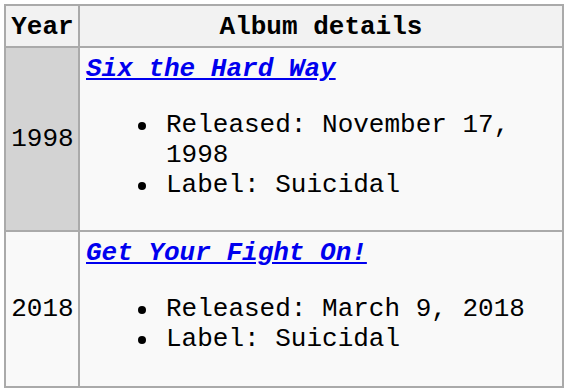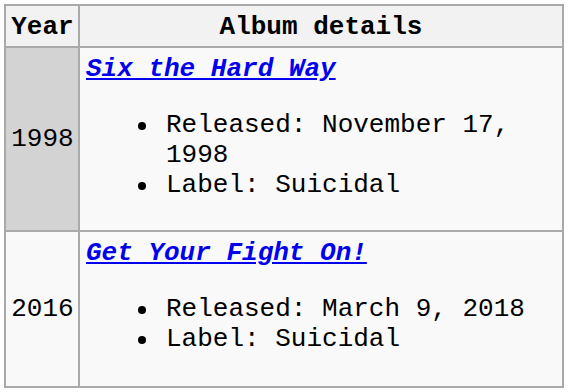Get Your Fight On! Released: March 9, 2018 Label: Suicidal | Year: 2018 -> 2016
